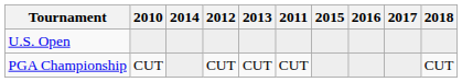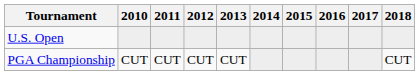columns swapped: 2011 <-> 2014
